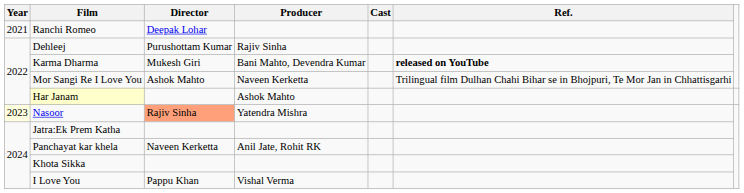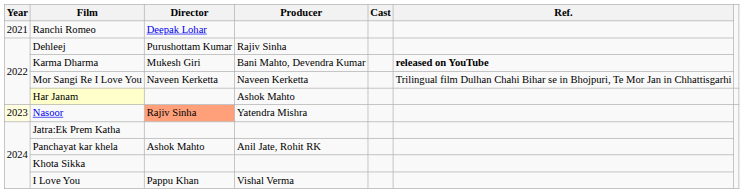Mor Sangi Re I Love You | Director: Ashok Mahto -> Naveen Kerketta
Panchayat kar khela | Director: Naveen Kerketta -> Ashok Mahto
